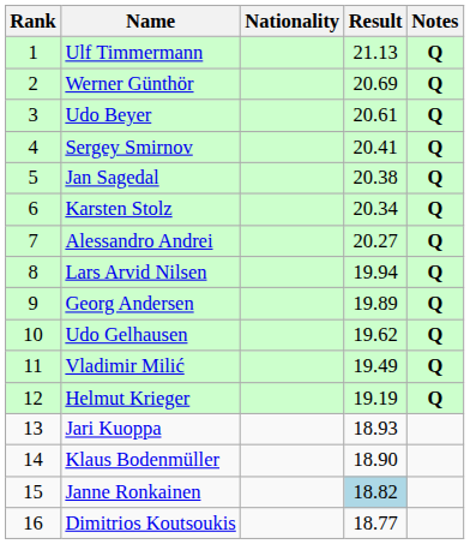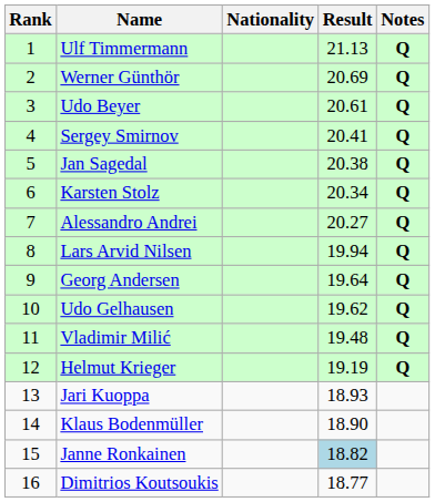Georg Andersen | Result: 19.89 -> 19.64
Vladimir Milić | Result: 19.49 -> 19.48
